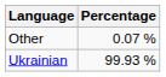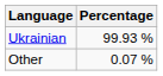rows swapped: Ukrainian <-> Other
